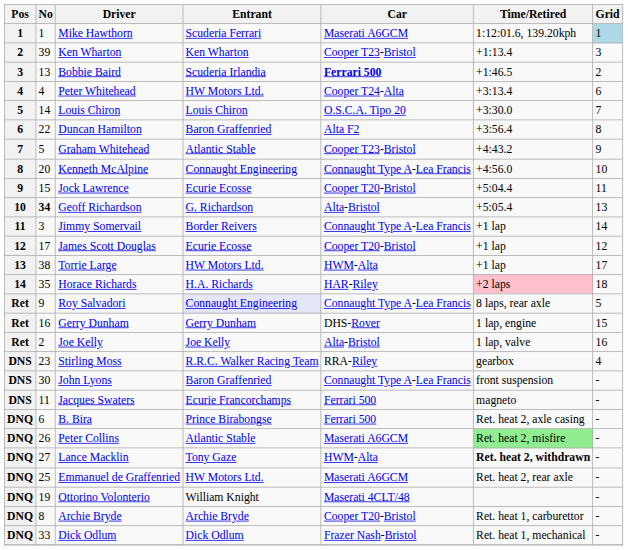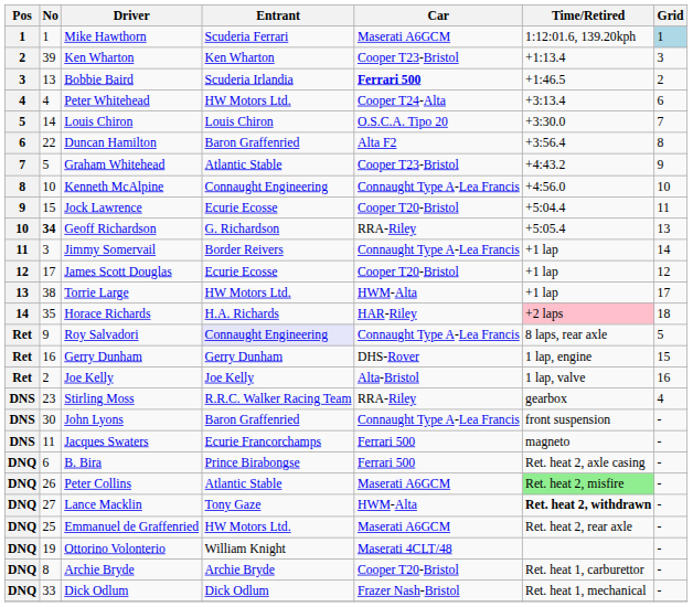Kenneth McAlpine | No: 20 -> 10
Geoff Richardson | Car: Alta-Bristol -> RRA-Riley
